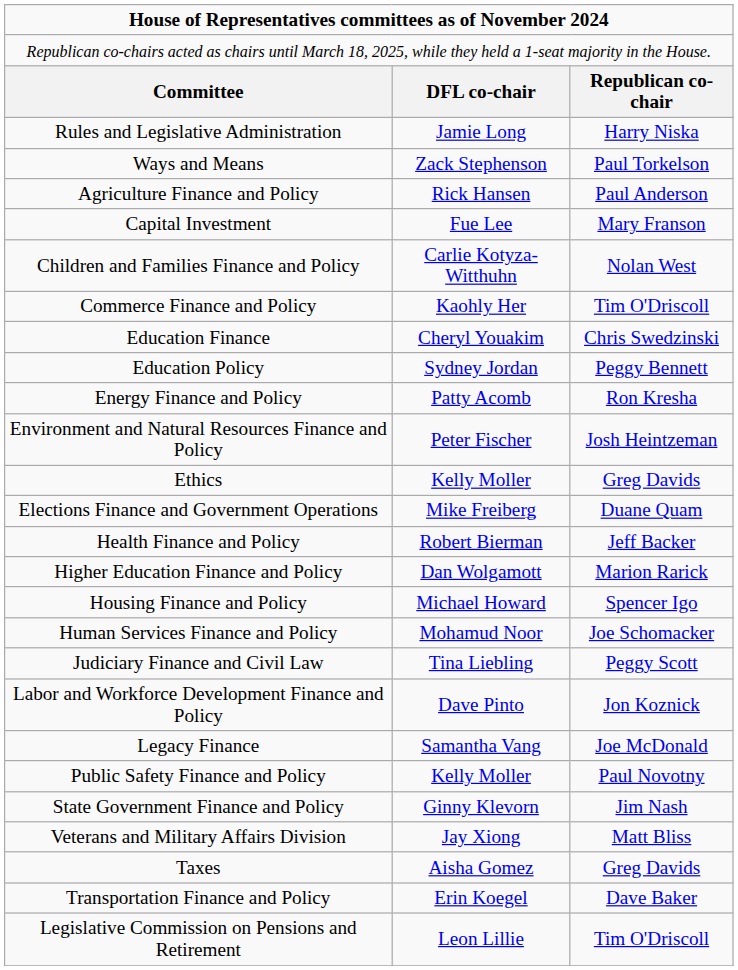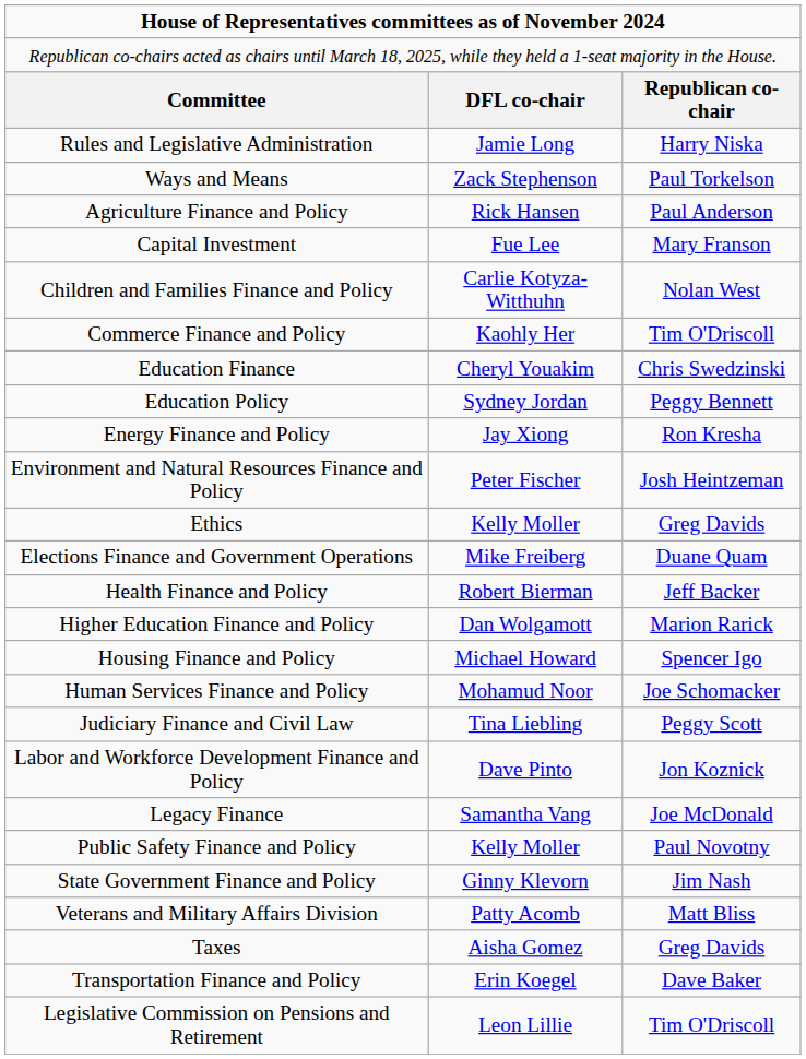Energy Finance and Policy | column 2: Patty Acomb -> Jay Xiong
Veterans and Military Affairs Division | column 2: Jay Xiong -> Patty Acomb
